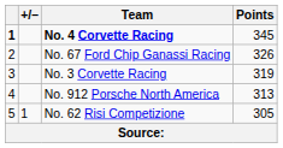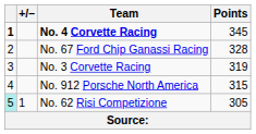No. 67 Ford Chip Ganassi Racing | Points: 326 -> 328
No. 912 Porsche North America | Points: 313 -> 315
No. 62 Risi Competizione | column 1: no background -> paleturquoise background
